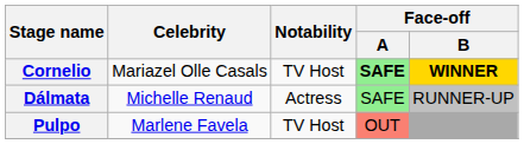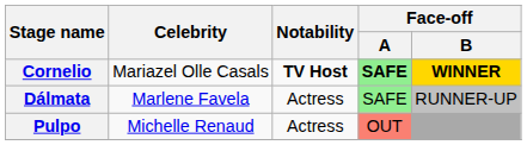Cornelio | Notability: normal -> bold
Dálmata | Celebrity: Michelle Renaud -> Marlene Favela
Pulpo | Celebrity: Marlene Favela -> Michelle Renaud
Pulpo | Notability: TV Host -> Actress
